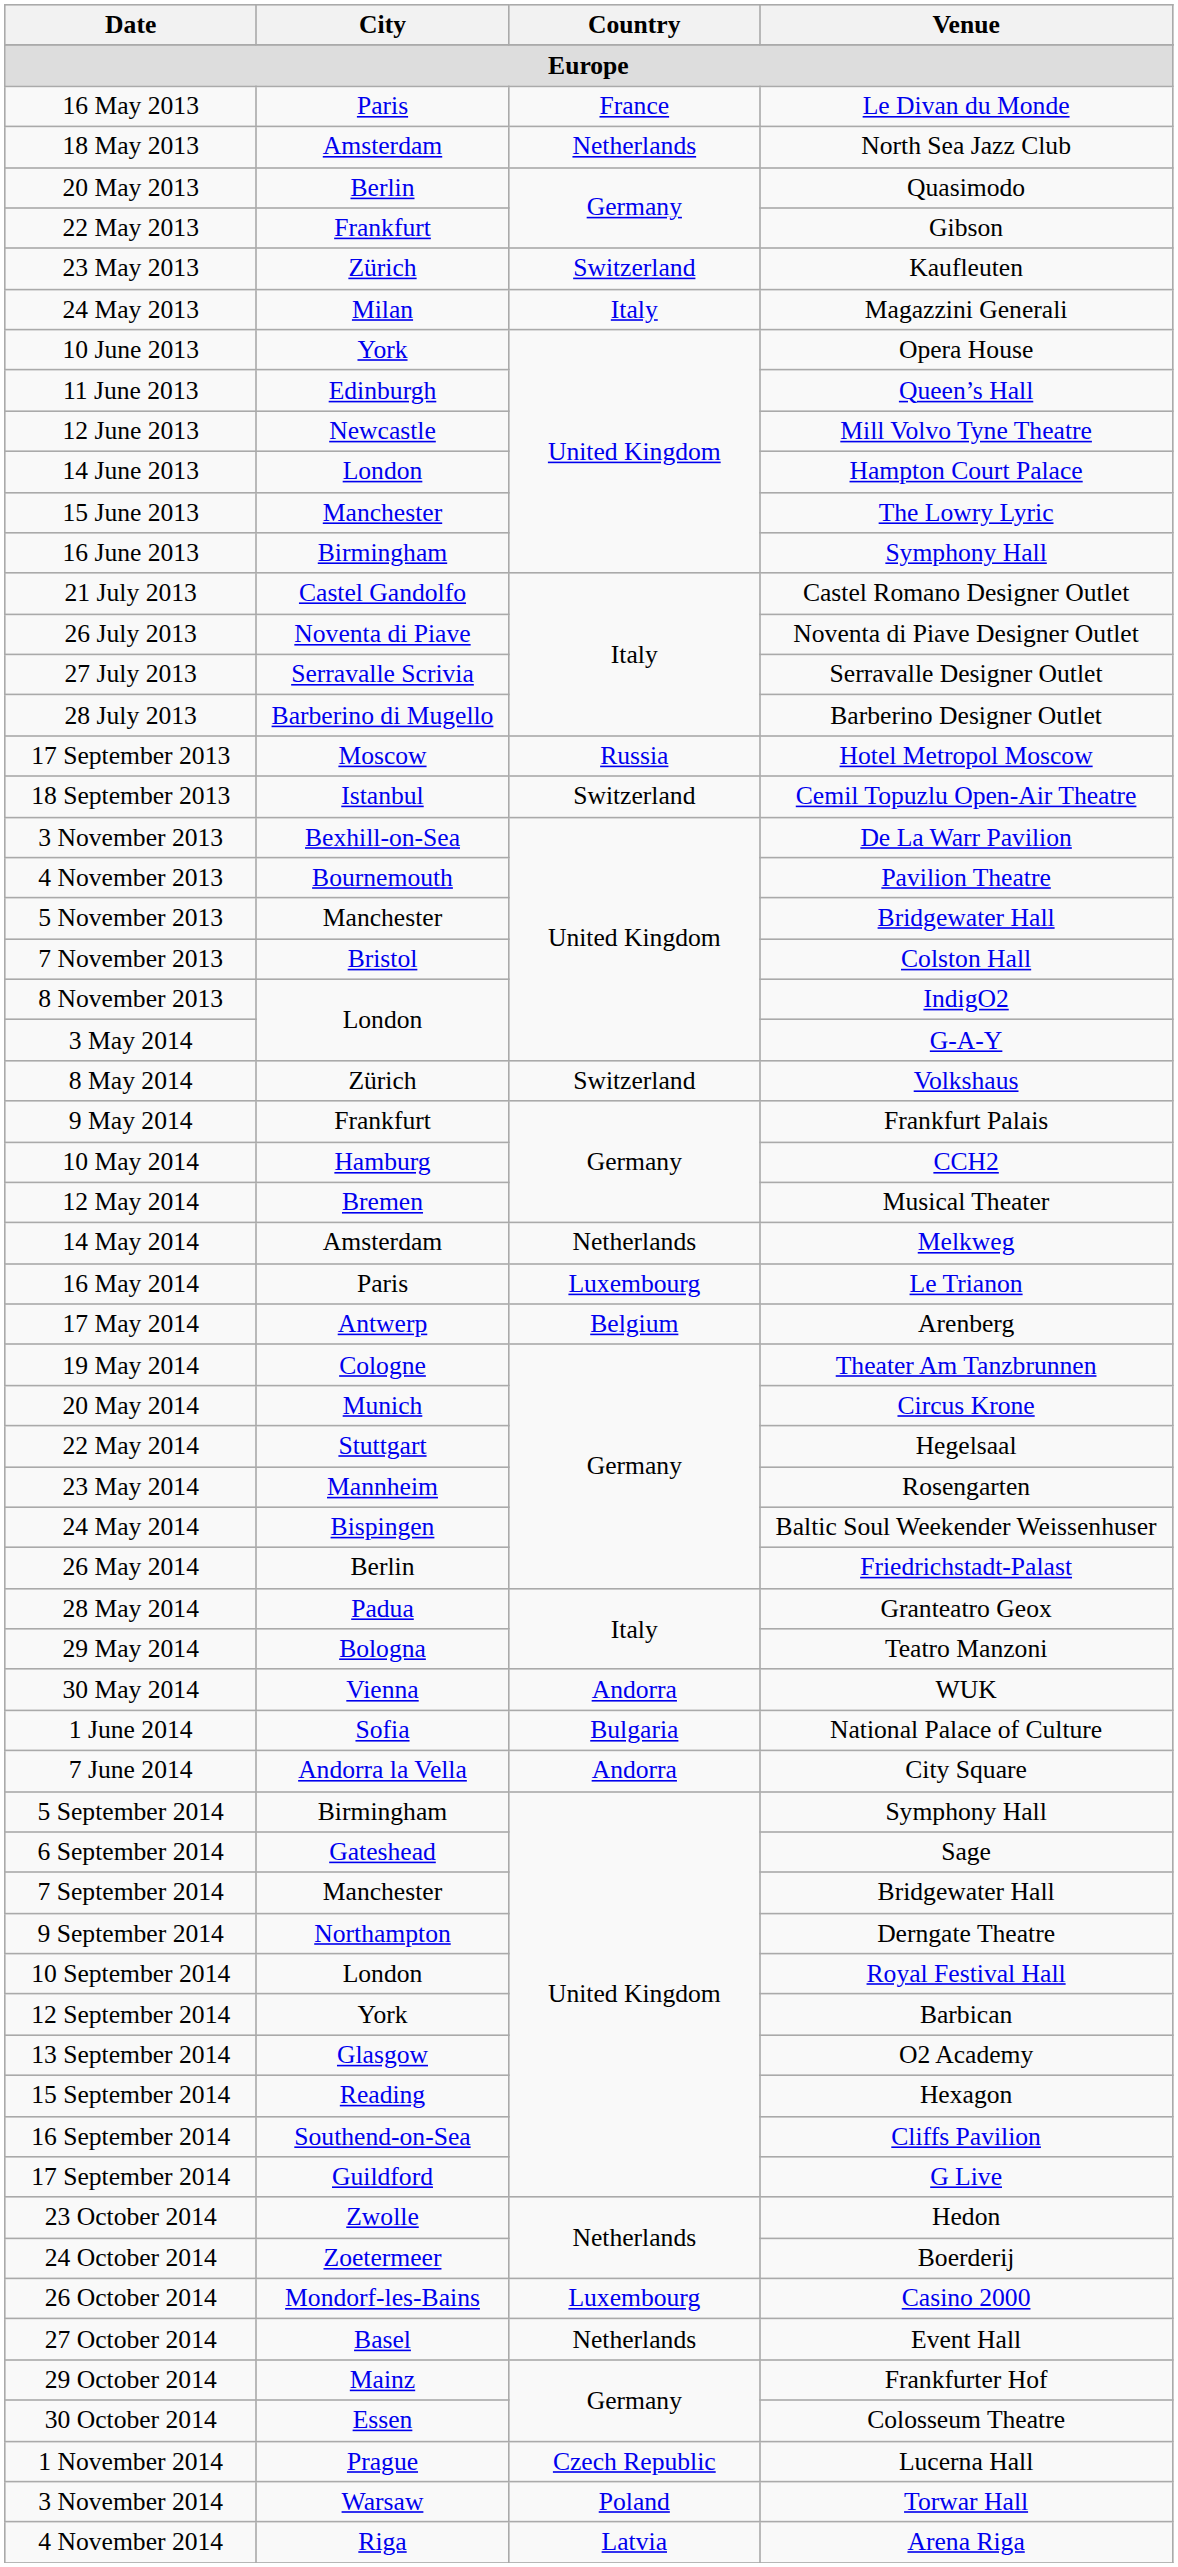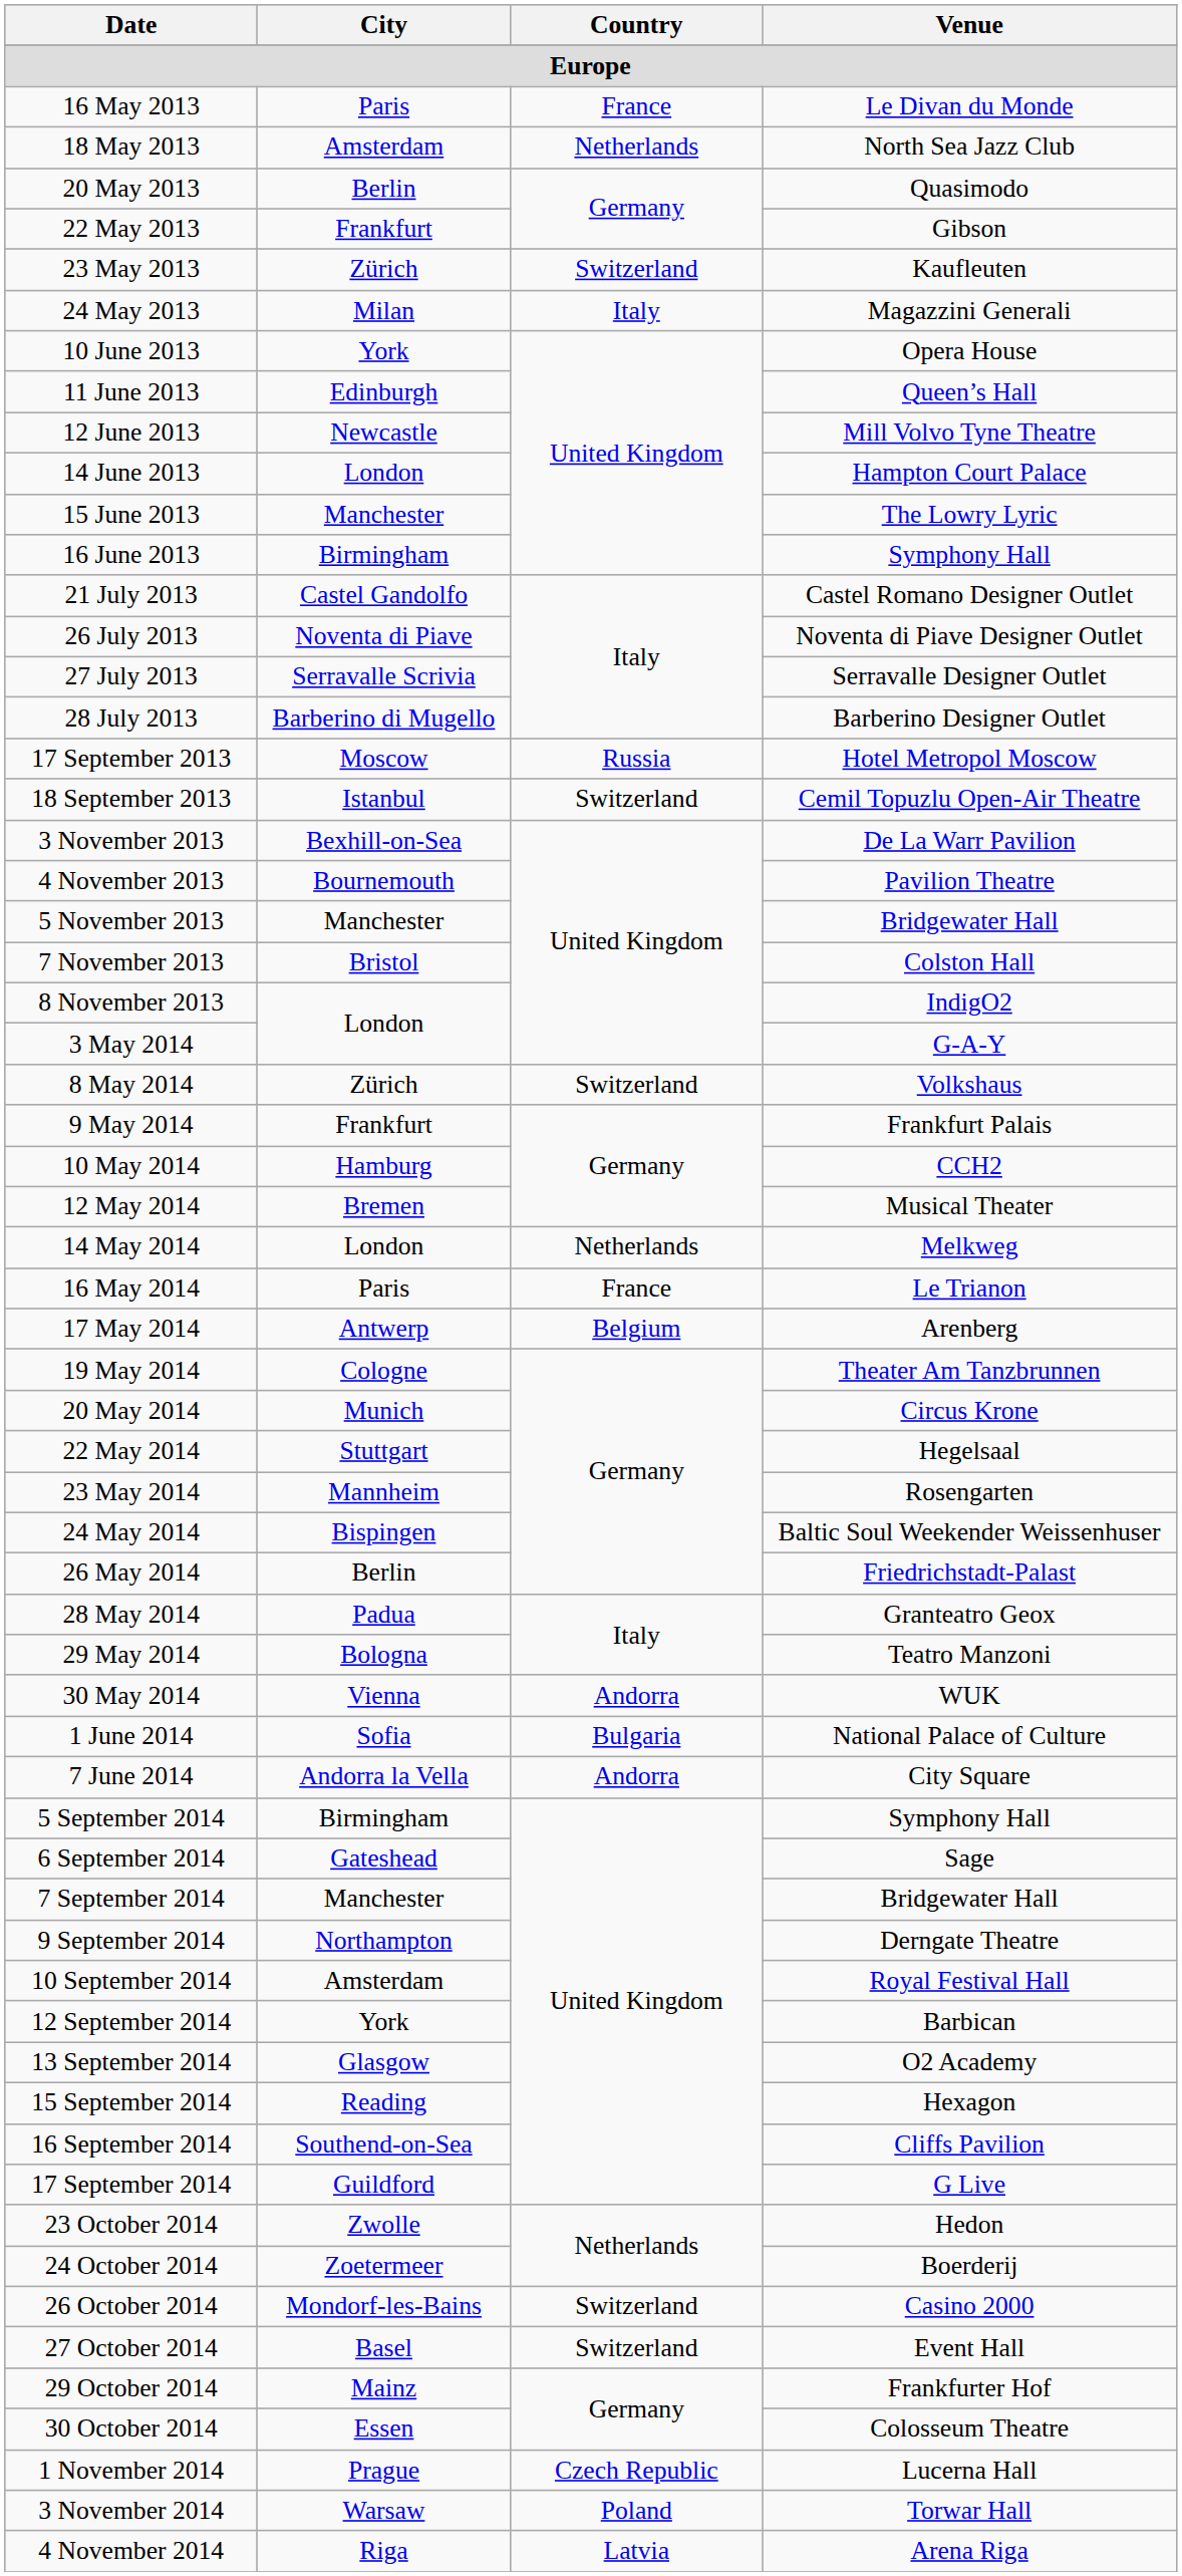14 May 2014 | City: Amsterdam -> London
16 May 2014 | Country: Luxembourg -> France
10 September 2014 | City: London -> Amsterdam
26 October 2014 | Country: Luxembourg -> Switzerland
27 October 2014 | Country: Netherlands -> Switzerland
